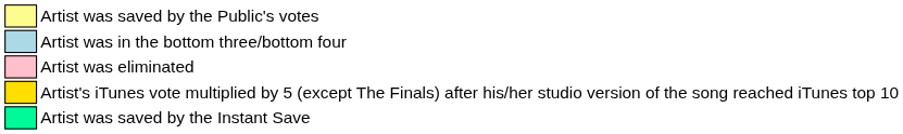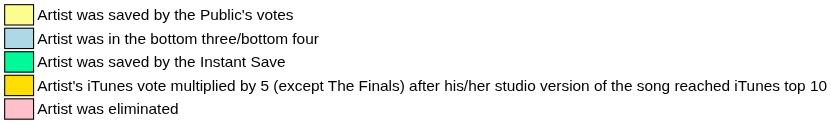rows swapped: Artist was saved by the Instant Save <-> Artist was eliminated
